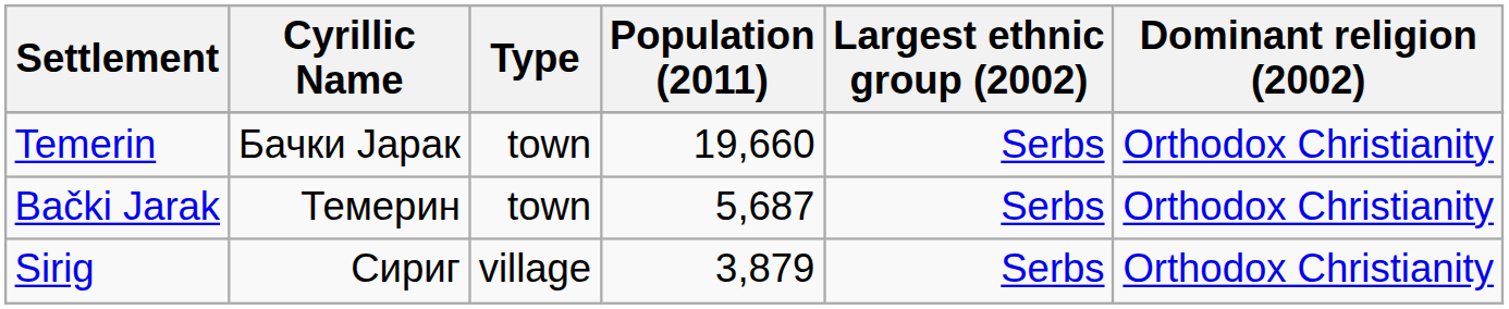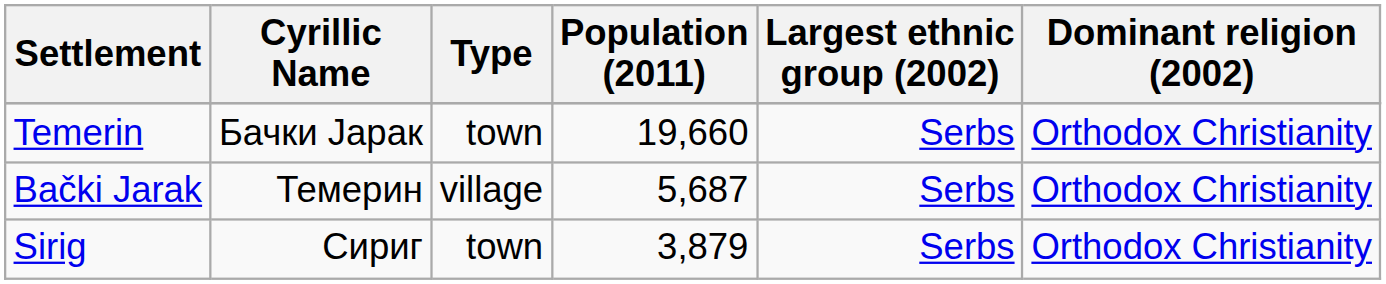Bački Jarak | Type: town -> village
Sirig | Type: village -> town
